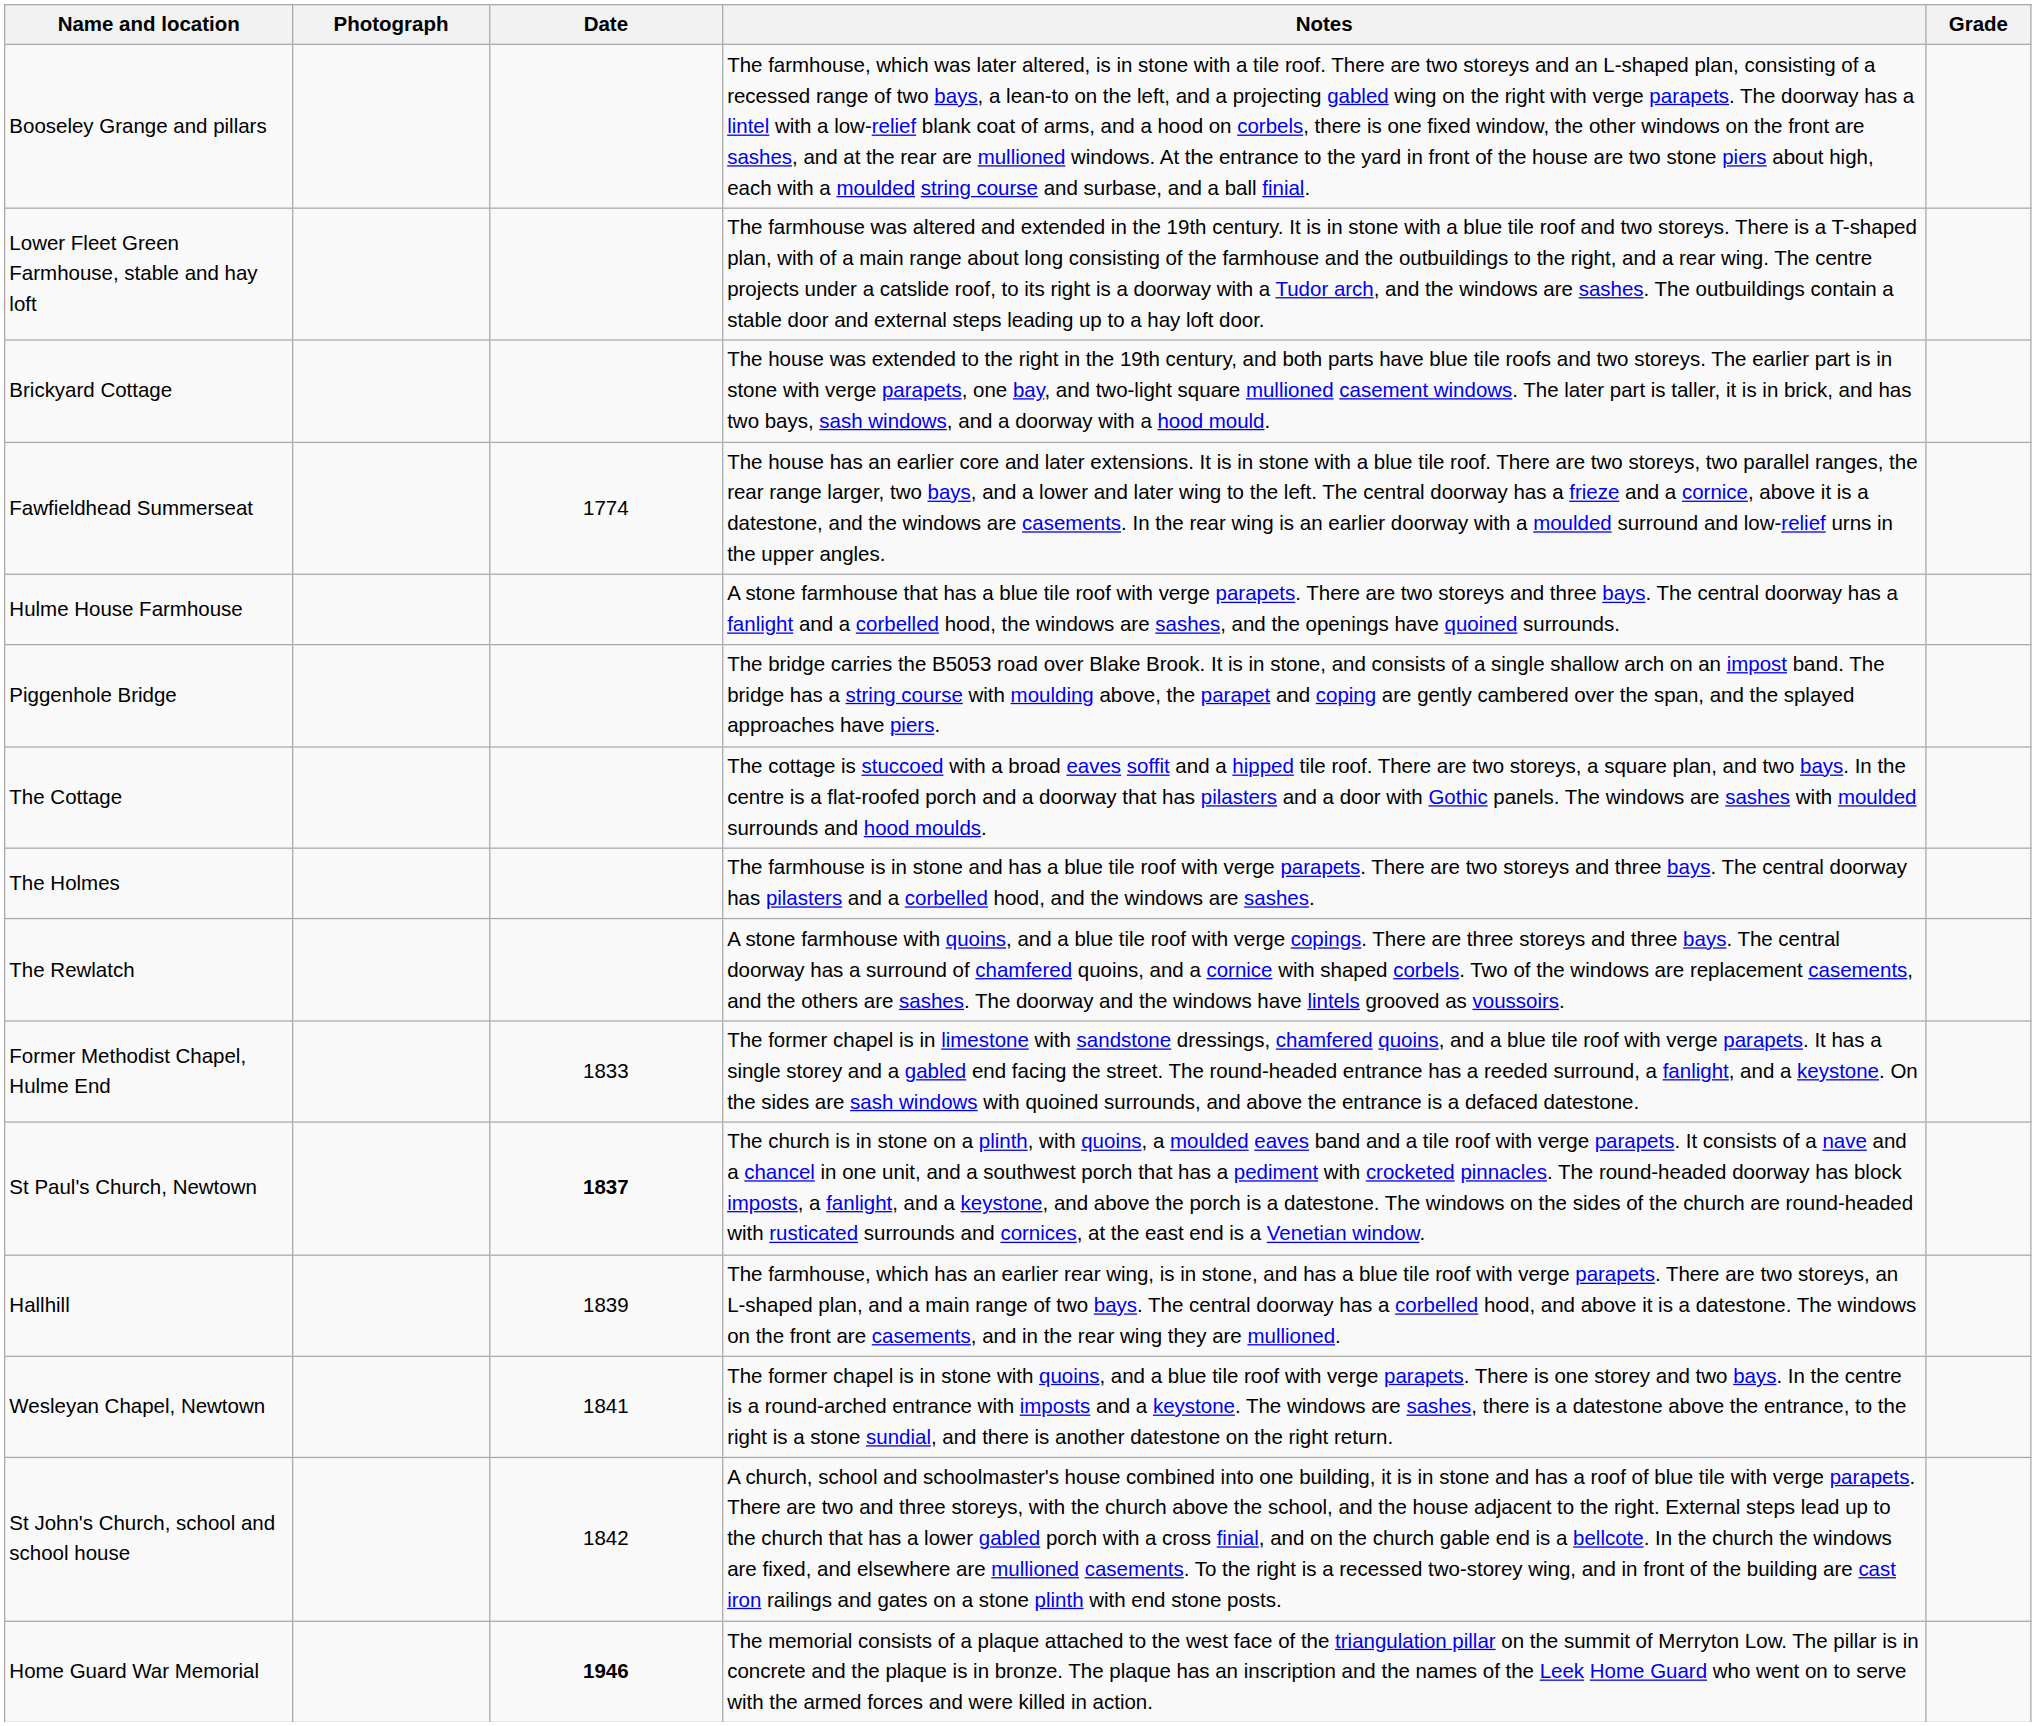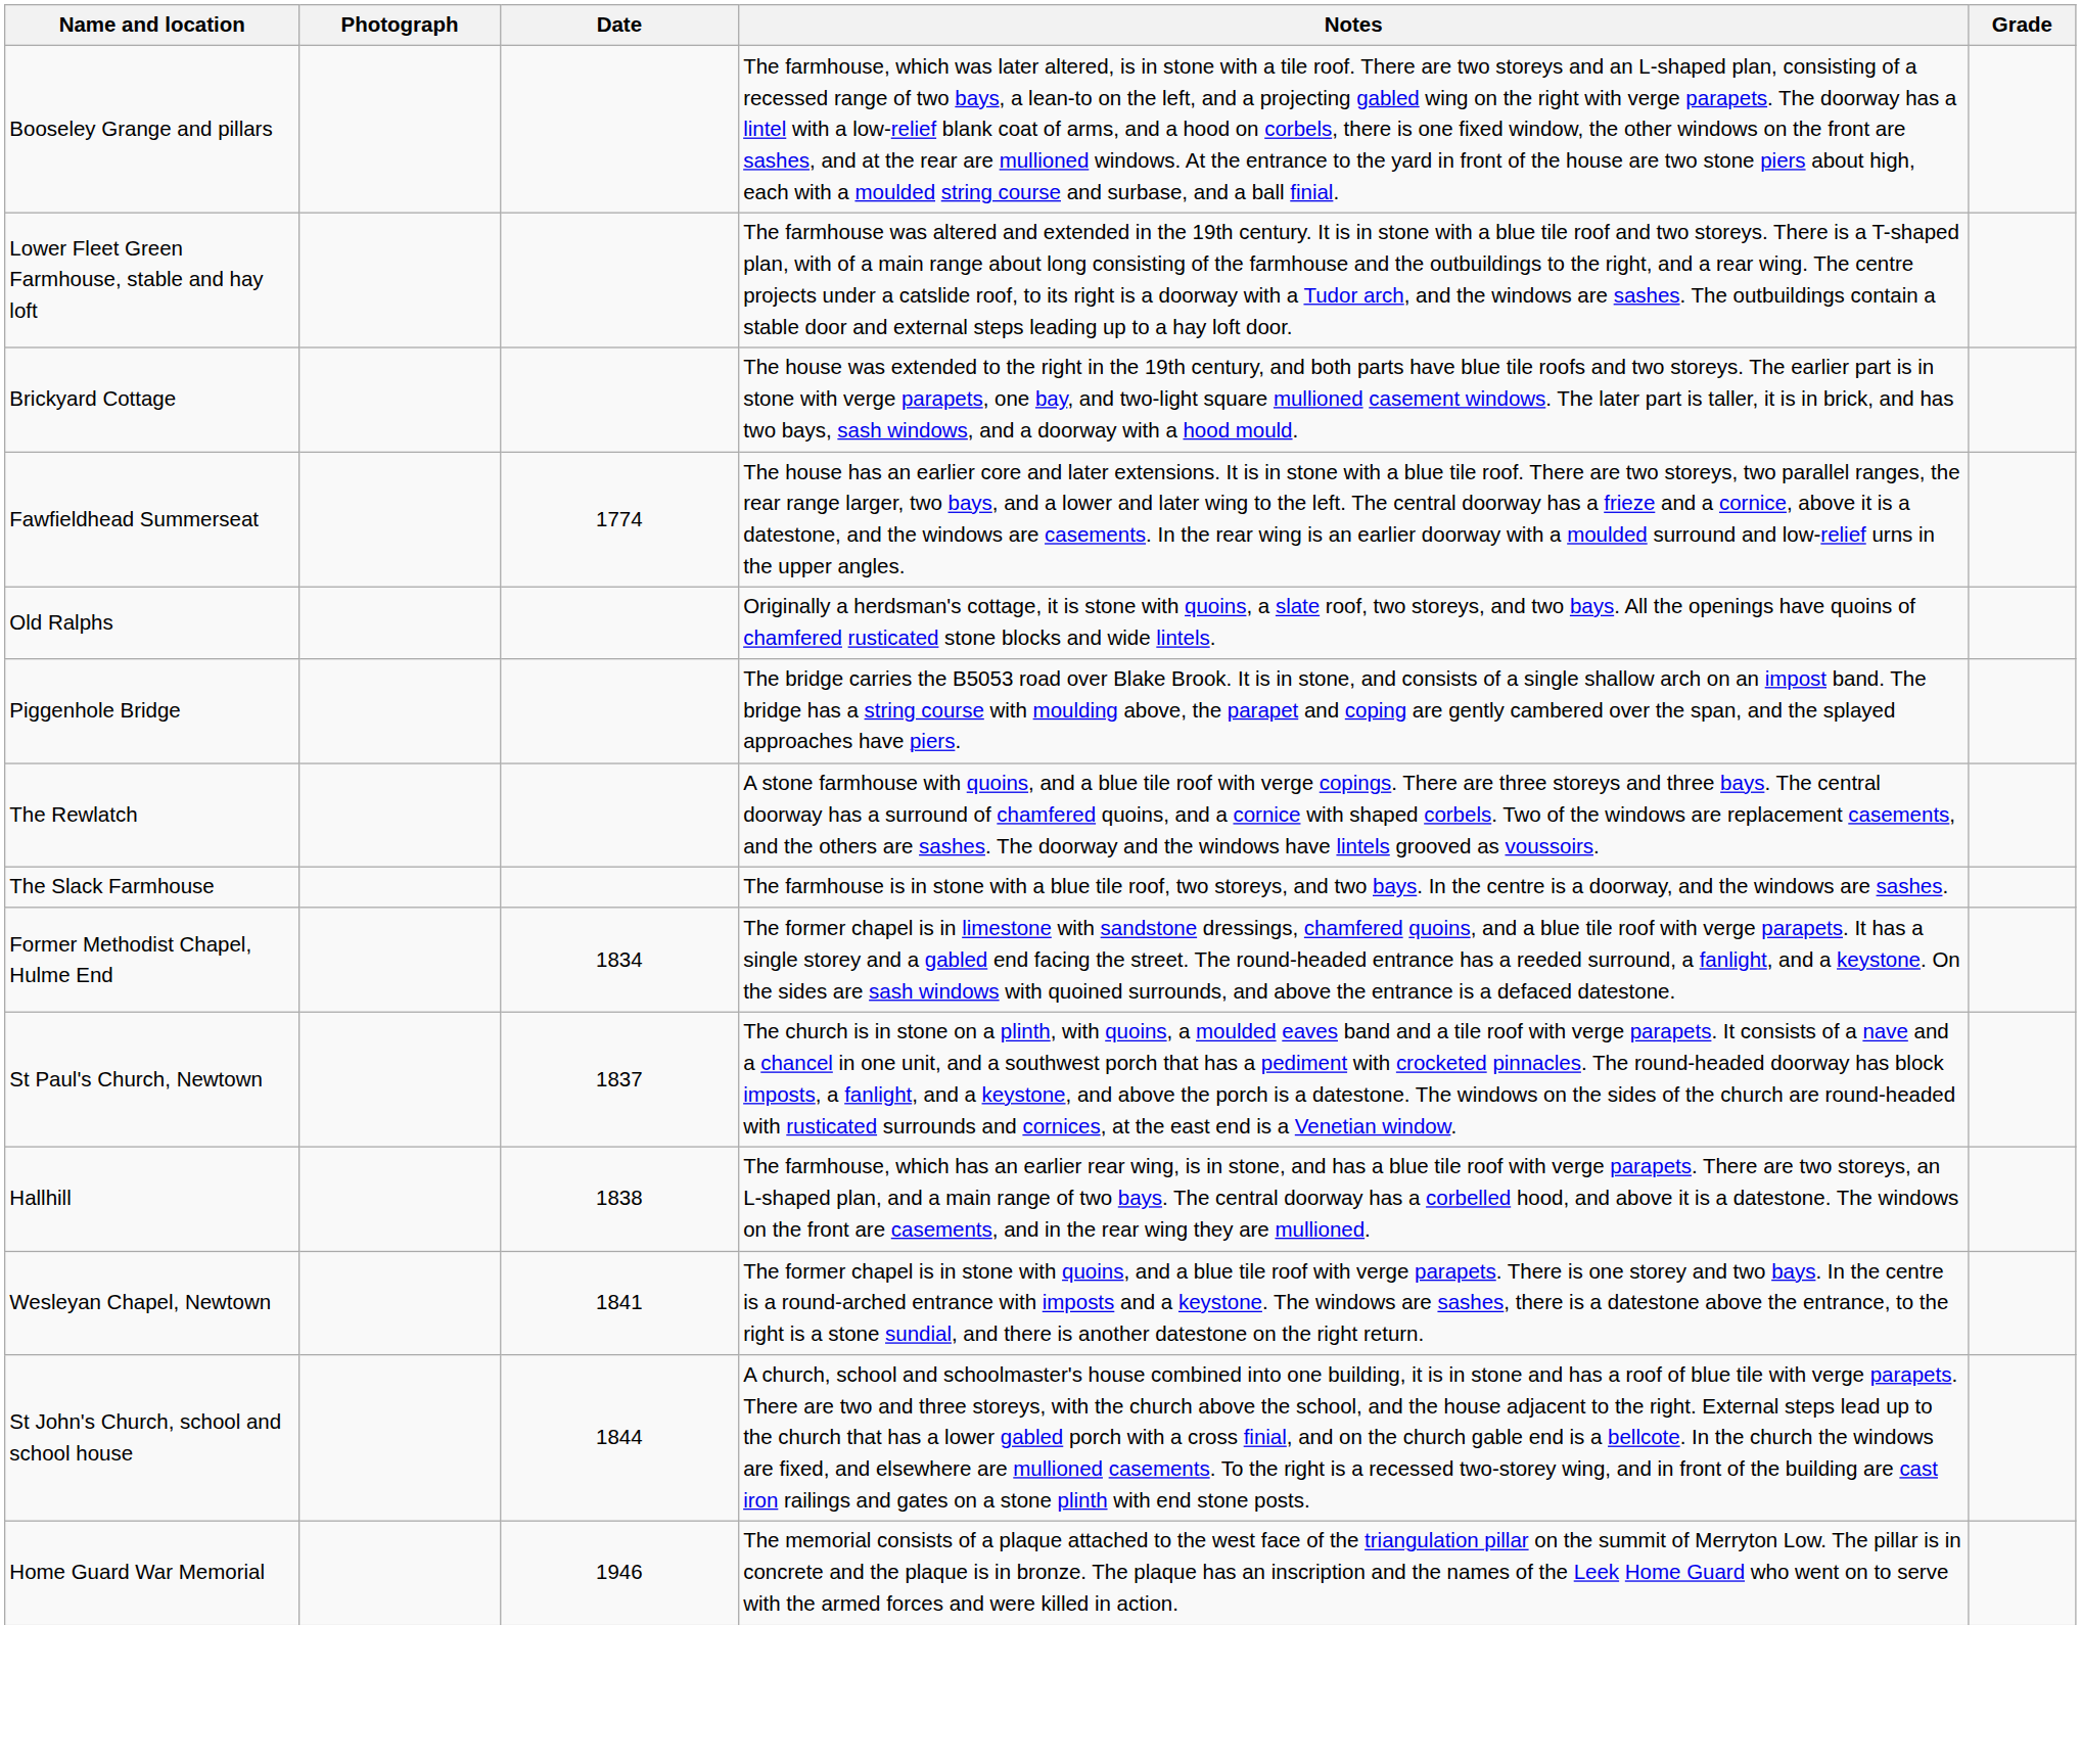+ row: Old Ralphs | Originally a herdsman's cottage, it is stone with quoins, a slate roof, two storeys, and two bays. All the openings have quoins of chamfered rusticated stone blocks and wide lintels.
- row: Hulme House Farmhouse | A stone farmhouse that has a blue tile roof with verge parapets. There are two storeys and three bays. The central doorway has a fanlight and a corbelled hood, the windows are sashes, and the openings have quoined surrounds.
- row: The Cottage | The cottage is stuccoed with a broad eaves soffit and a hipped tile roof. There are two storeys, a square plan, and two bays. In the centre is a flat-roofed porch and a doorway that has pilasters and a door with Gothic panels. The windows are sashes with moulded surrounds and hood moulds.
- row: The Holmes | The farmhouse is in stone and has a blue tile roof with verge parapets. There are two storeys and three bays. The central doorway has pilasters and a corbelled hood, and the windows are sashes.
+ row: The Slack Farmhouse | The farmhouse is in stone with a blue tile roof, two storeys, and two bays. In the centre is a doorway, and the windows are sashes.
Former Methodist Chapel, Hulme End | Date: 1833 -> 1834
St Paul's Church, Newtown | Date: bold -> normal
Hallhill | Date: 1839 -> 1838
St John's Church, school and school house | Date: 1842 -> 1844
Home Guard War Memorial | Date: bold -> normal
